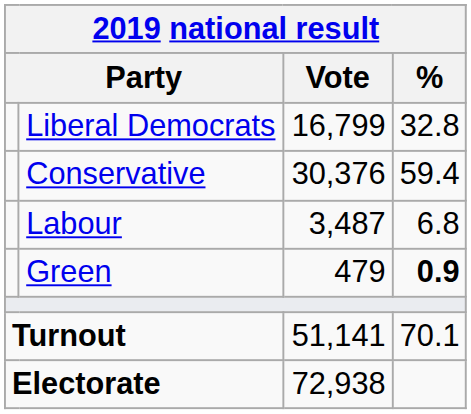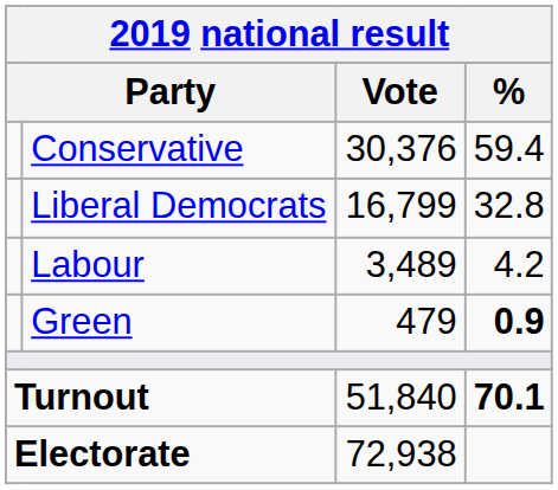rows swapped: Conservative <-> Liberal Democrats
Labour | Vote: 3,487 -> 3,489
Labour | %: 6.8 -> 4.2
Turnout | Vote: 51,141 -> 51,840
Turnout | %: normal -> bold
